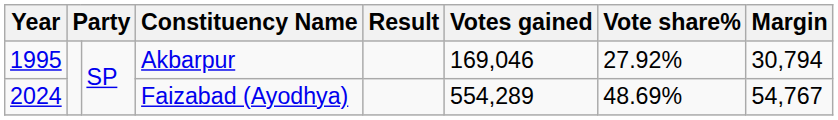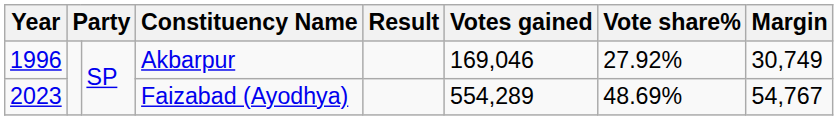Akbarpur | Year: 1995 -> 1996
Akbarpur | Margin: 30,794 -> 30,749
Faizabad (Ayodhya) | Year: 2024 -> 2023
